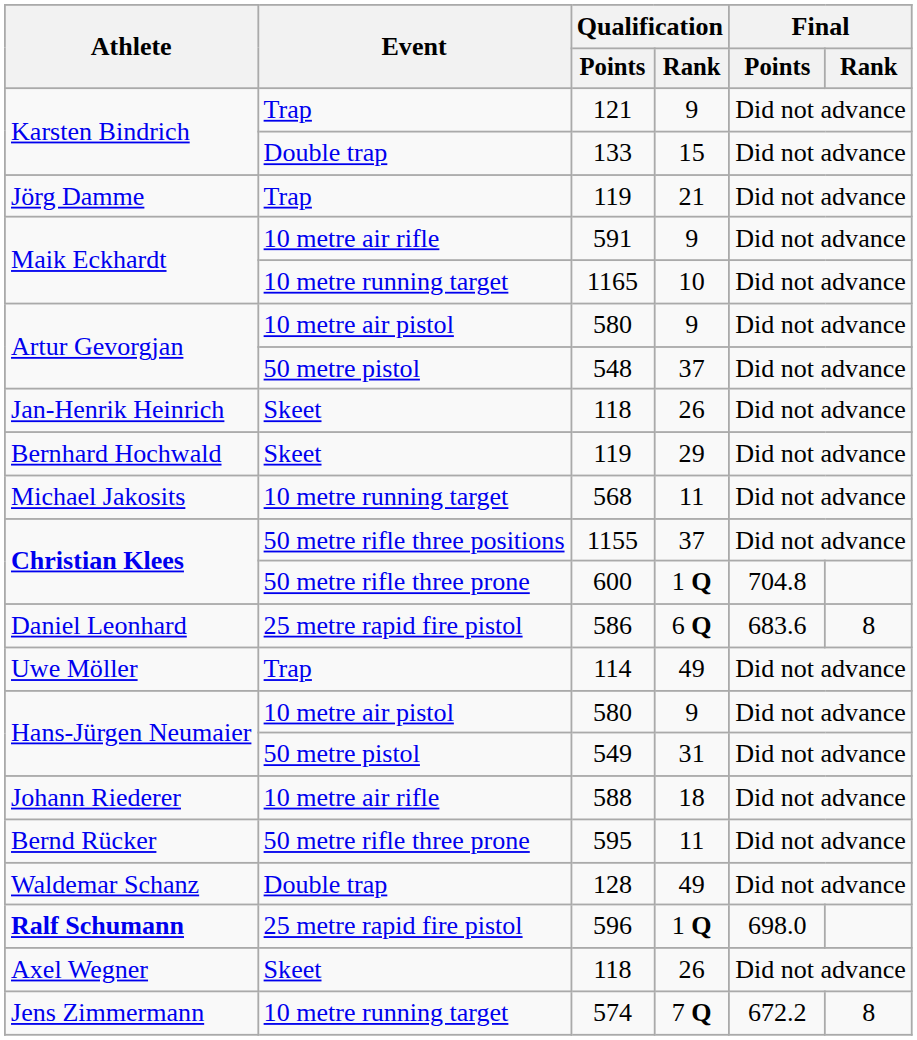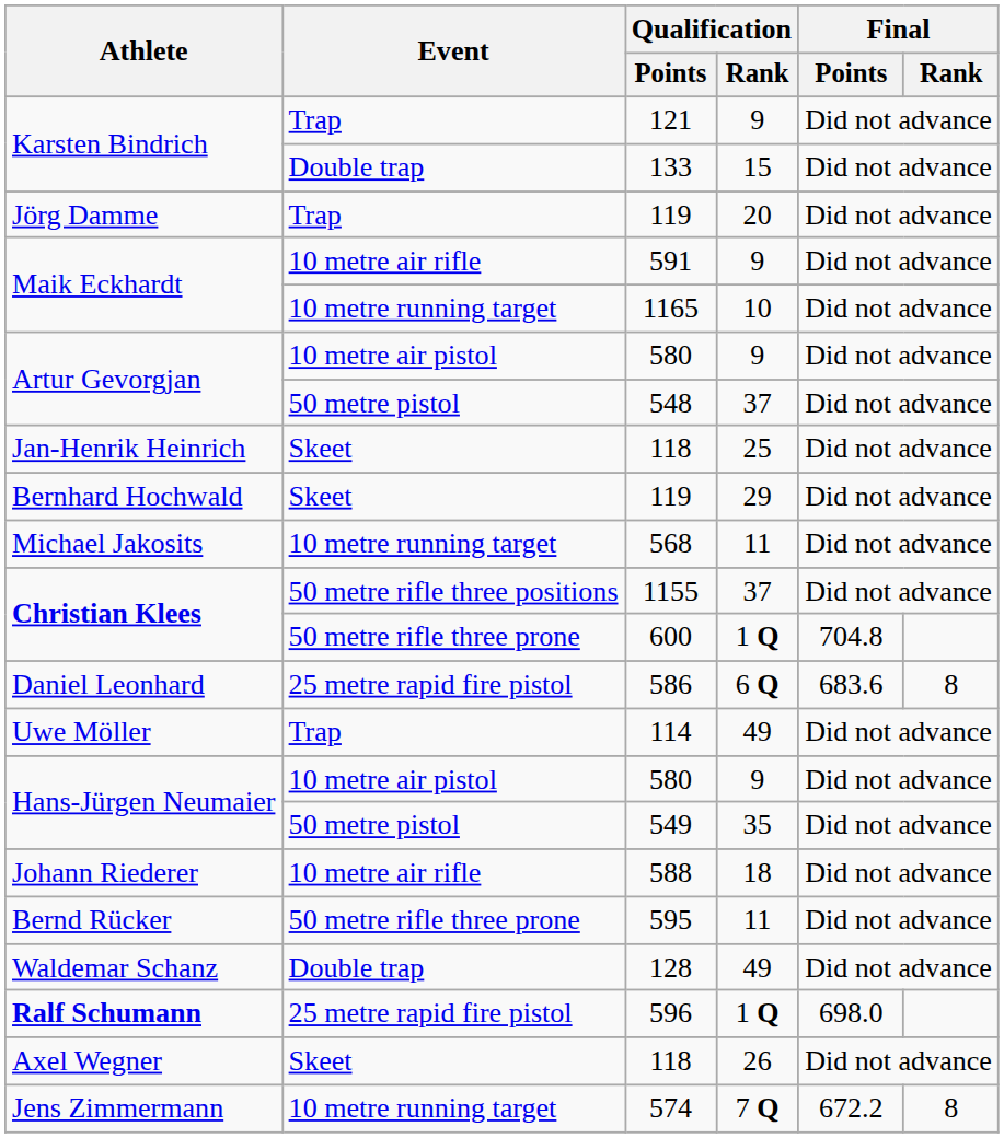Jörg Damme / 119 | Qualification / Rank: 21 -> 20
Jan-Henrik Heinrich / 118 | Qualification / Rank: 26 -> 25
549 | Qualification / Rank: 31 -> 35
